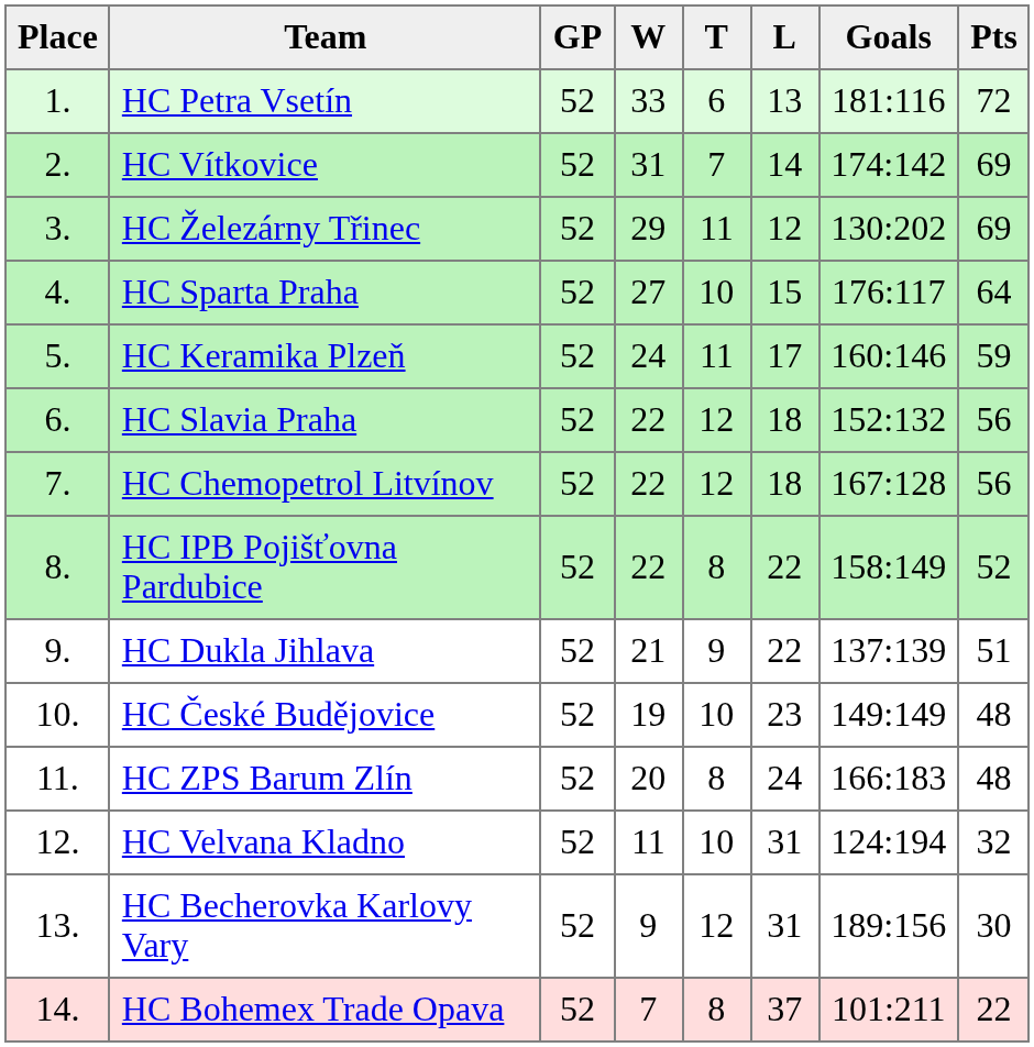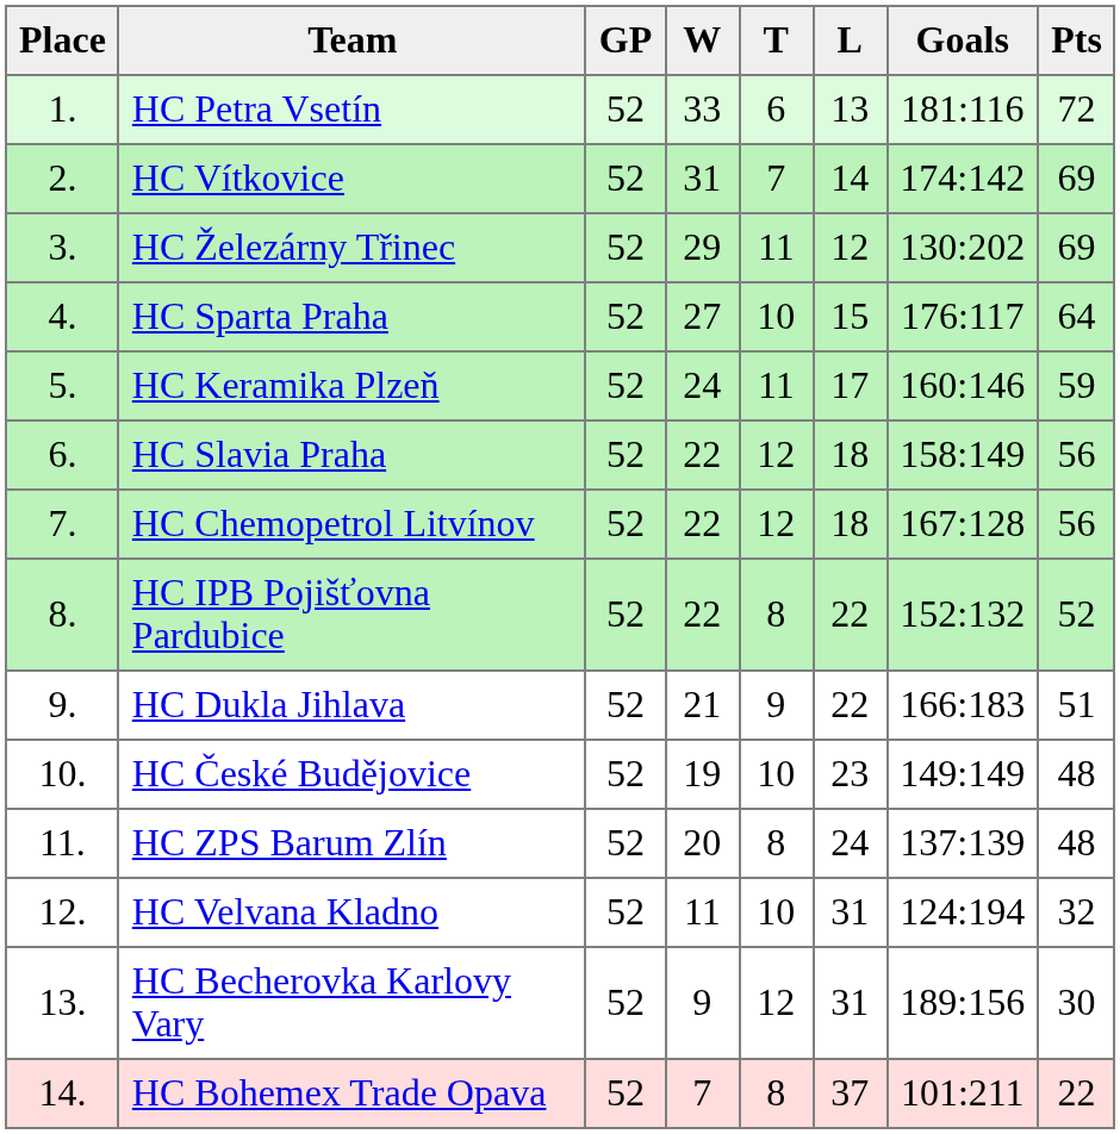HC Slavia Praha | Goals: 152:132 -> 158:149
HC IPB Pojišťovna Pardubice | Goals: 158:149 -> 152:132
HC Dukla Jihlava | Goals: 137:139 -> 166:183
HC ZPS Barum Zlín | Goals: 166:183 -> 137:139
